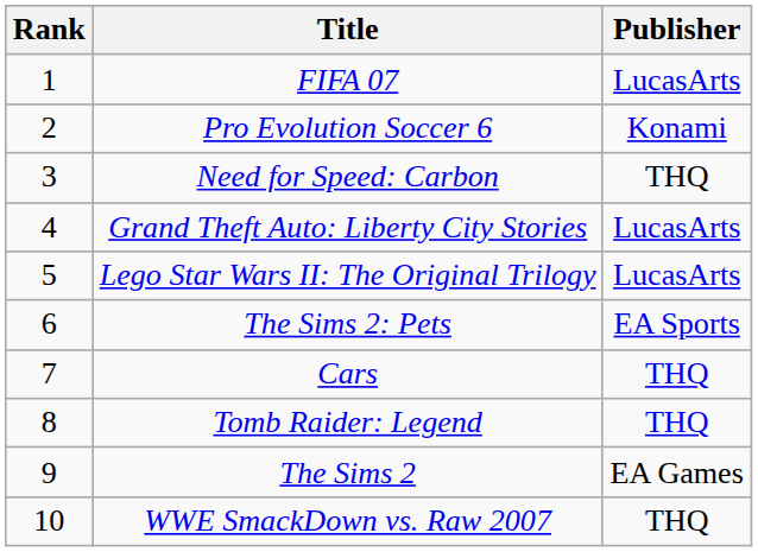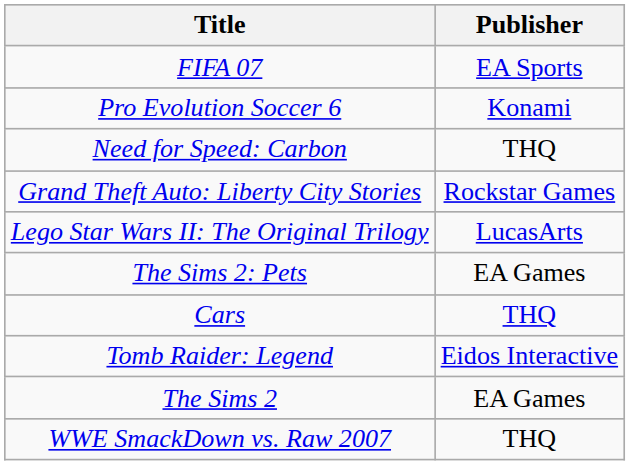- column: Rank | 1 | 2 | 3 | 4 | 5 | 6 | 7 | 8 | 9 | 10
FIFA 07 | Publisher: LucasArts -> EA Sports
Grand Theft Auto: Liberty City Stories | Publisher: LucasArts -> Rockstar Games
The Sims 2: Pets | Publisher: EA Sports -> EA Games
Tomb Raider: Legend | Publisher: THQ -> Eidos Interactive
